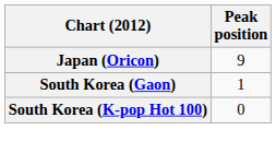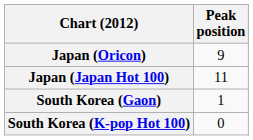+ row: Japan (Japan Hot 100) | 11
